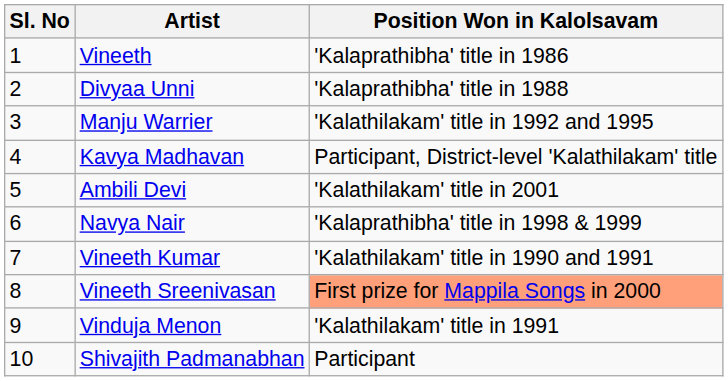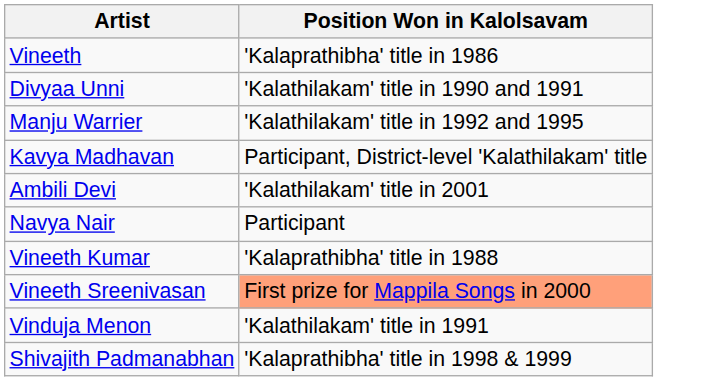- column: Sl. No | 1 | 2 | 3 | 4 | 5 | 6 | 7 | 8 | 9 | 10
Divyaa Unni | Position Won in Kalolsavam: 'Kalaprathibha' title in 1988 -> 'Kalathilakam' title in 1990 and 1991
Navya Nair | Position Won in Kalolsavam: 'Kalaprathibha' title in 1998 & 1999 -> Participant
Vineeth Kumar | Position Won in Kalolsavam: 'Kalathilakam' title in 1990 and 1991 -> 'Kalaprathibha' title in 1988
Shivajith Padmanabhan | Position Won in Kalolsavam: Participant -> 'Kalaprathibha' title in 1998 & 1999
